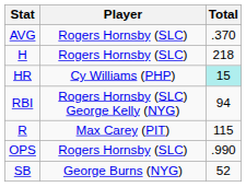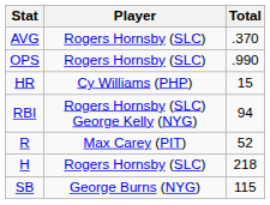rows swapped: OPS <-> H
HR | Total: paleturquoise background -> no background
R | Total: 115 -> 52
SB | Total: 52 -> 115
